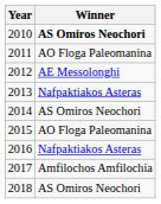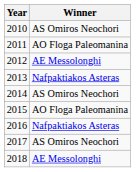2010 | Winner: bold -> normal
2017 | Winner: Amfilochos Amfilochia -> AS Omiros Neochori
2018 | Winner: AS Omiros Neochori -> AE Messolonghi
